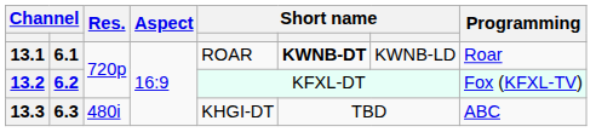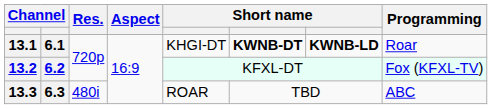13.1 | column 5: ROAR -> KHGI-DT
13.1 | column 7: normal -> bold
13.3 | column 5: KHGI-DT -> ROAR
